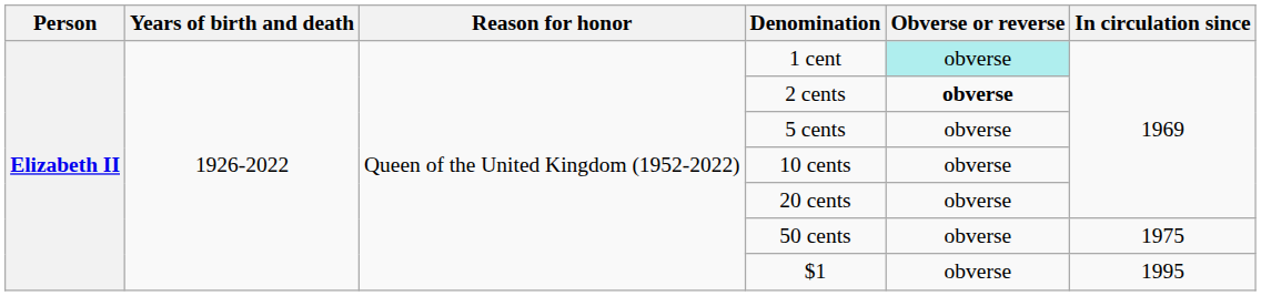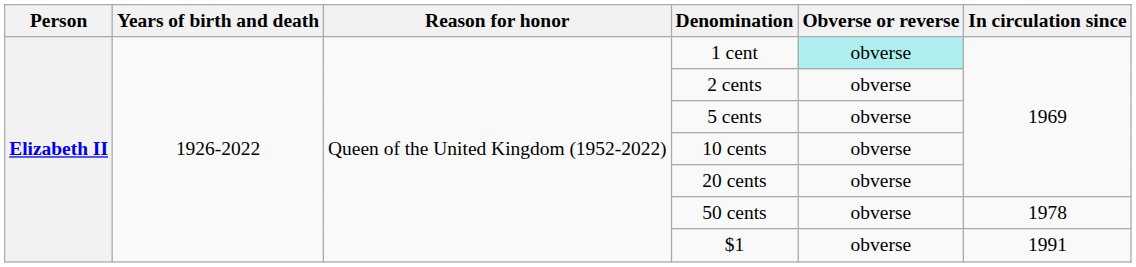2 cents | Obverse or reverse: bold -> normal
50 cents | In circulation since: 1975 -> 1978
$1 | In circulation since: 1995 -> 1991
